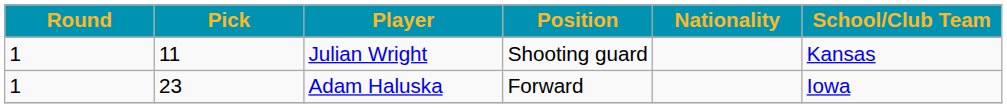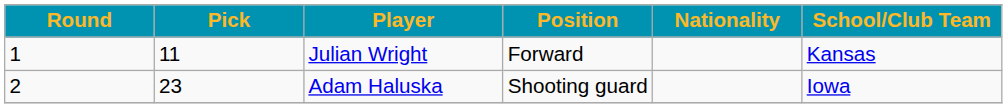Julian Wright | Position: Shooting guard -> Forward
Adam Haluska | Round: 1 -> 2
Adam Haluska | Position: Forward -> Shooting guard
